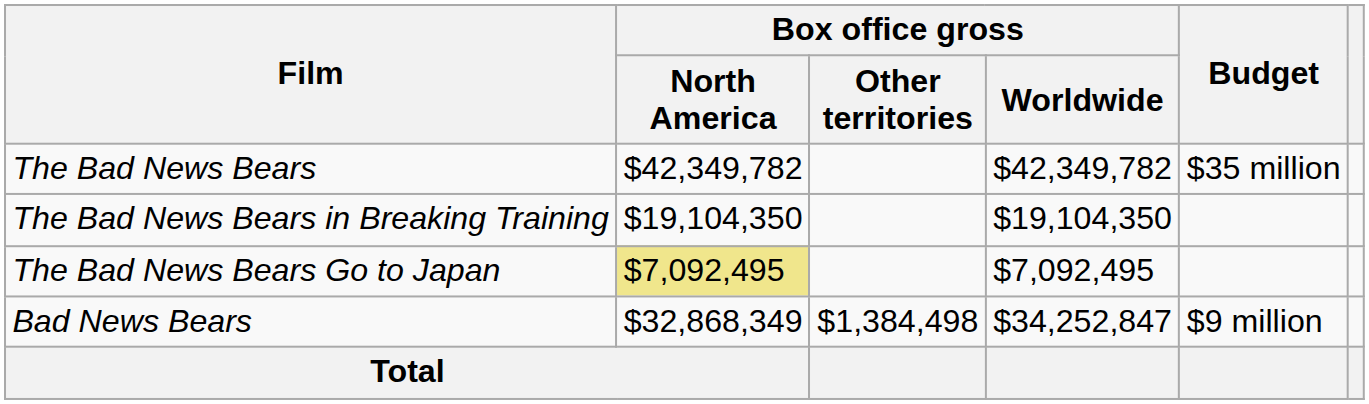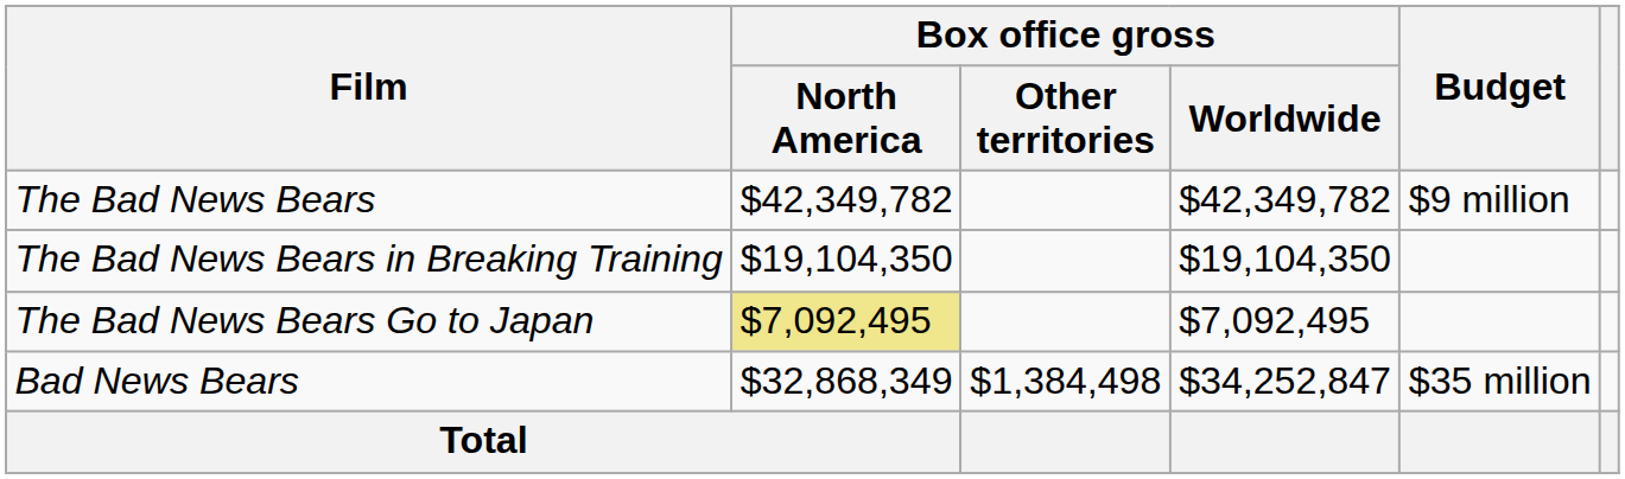The Bad News Bears | Budget: $35 million -> $9 million
Bad News Bears | Budget: $9 million -> $35 million
